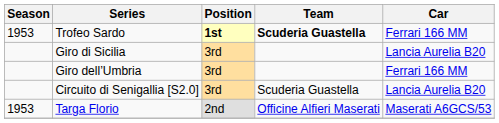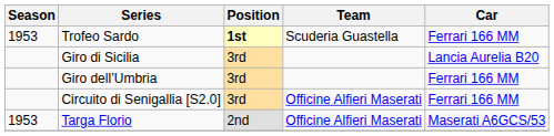Trofeo Sardo | Team: bold -> normal
Circuito di Senigallia [S2.0] | Team: Scuderia Guastella -> Officine Alfieri Maserati
Circuito di Senigallia [S2.0] | Car: Lancia Aurelia B20 -> Ferrari 166 MM
